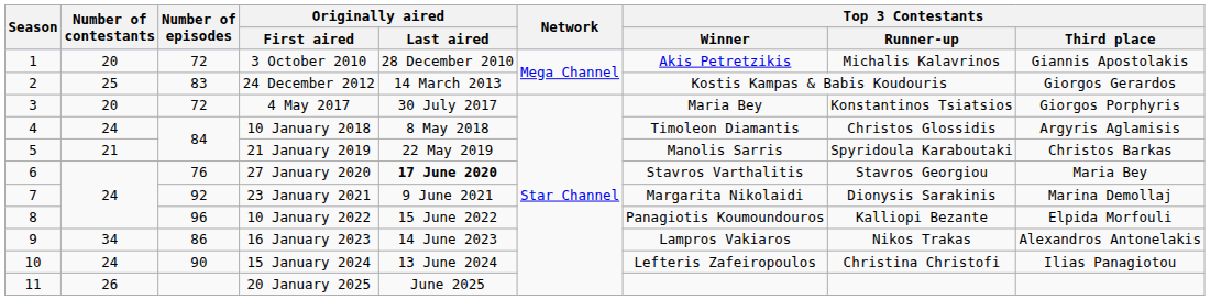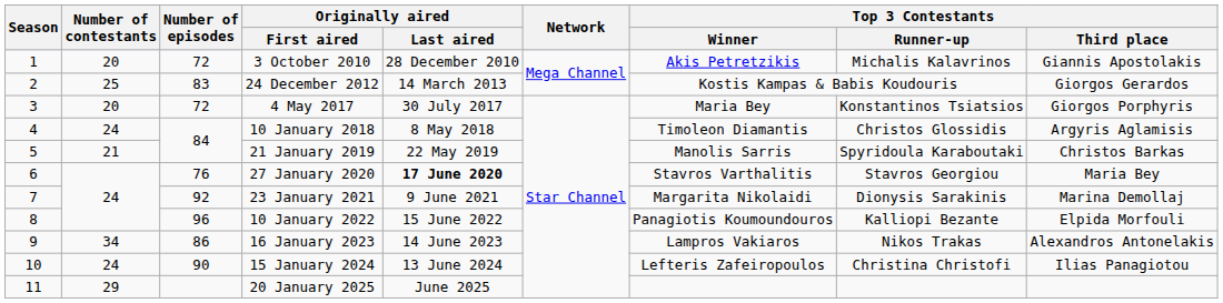20 January 2025 | Number of contestants: 26 -> 29
